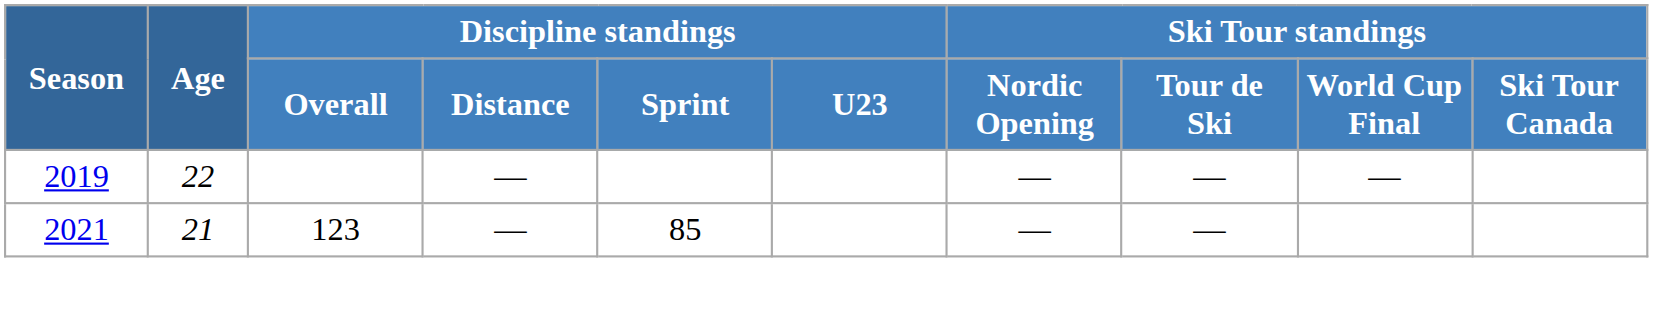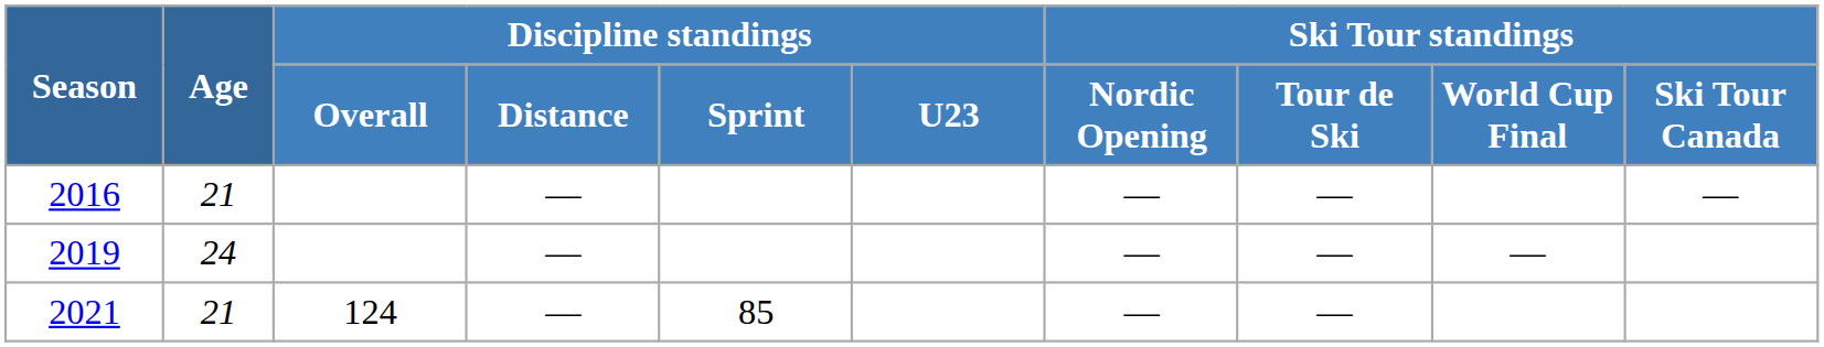+ row: 2016 | 21 | — | — | — | —
2019 | Age: 22 -> 24
2021 | Discipline standings / Overall: 123 -> 124
